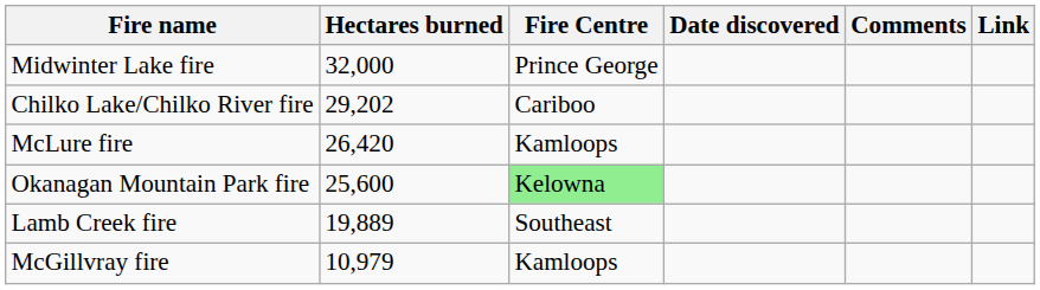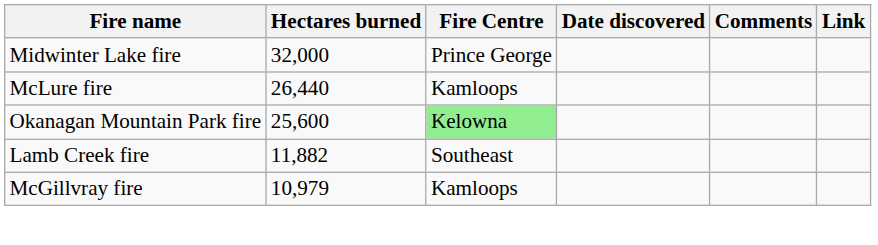- row: Chilko Lake/Chilko River fire | 29,202 | Cariboo
McLure fire | Hectares burned: 26,420 -> 26,440
Lamb Creek fire | Hectares burned: 19,889 -> 11,882
